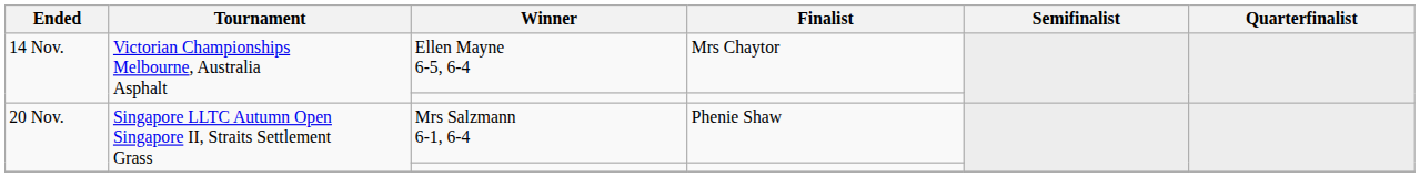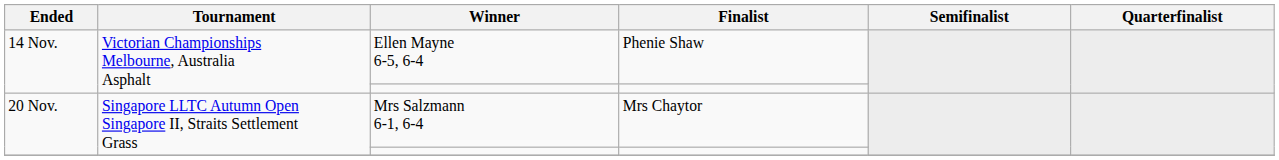Ellen Mayne 6-5, 6-4 | Finalist: Mrs Chaytor -> Phenie Shaw
Mrs Salzmann 6-1, 6-4 | Finalist: Phenie Shaw -> Mrs Chaytor
